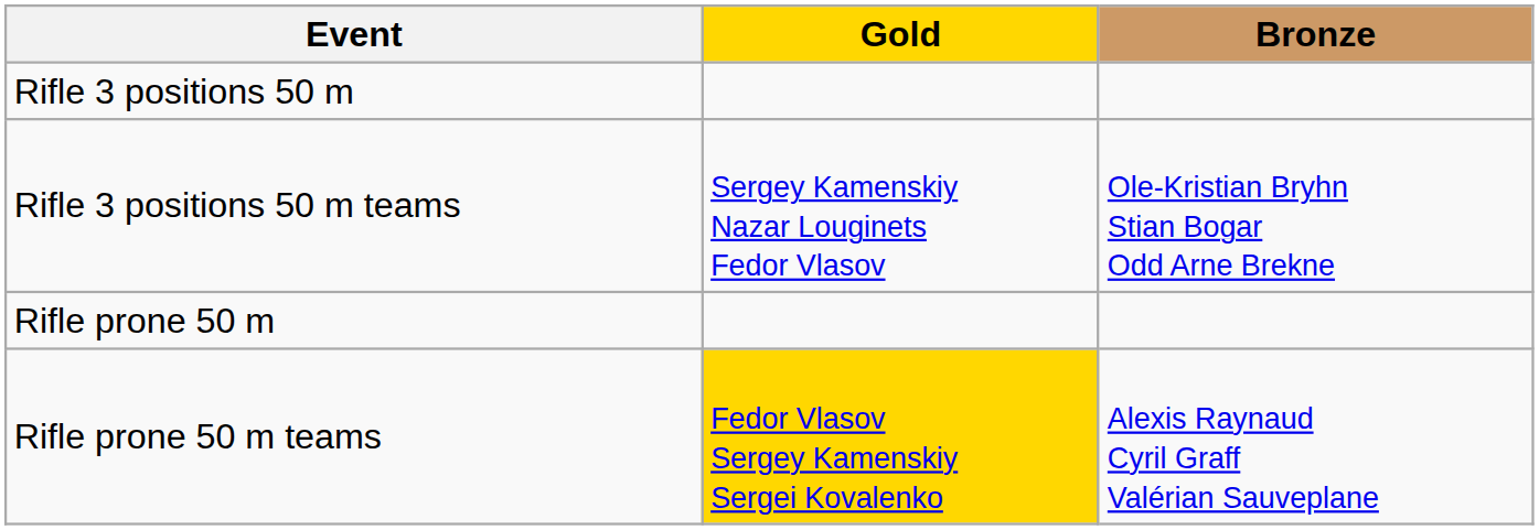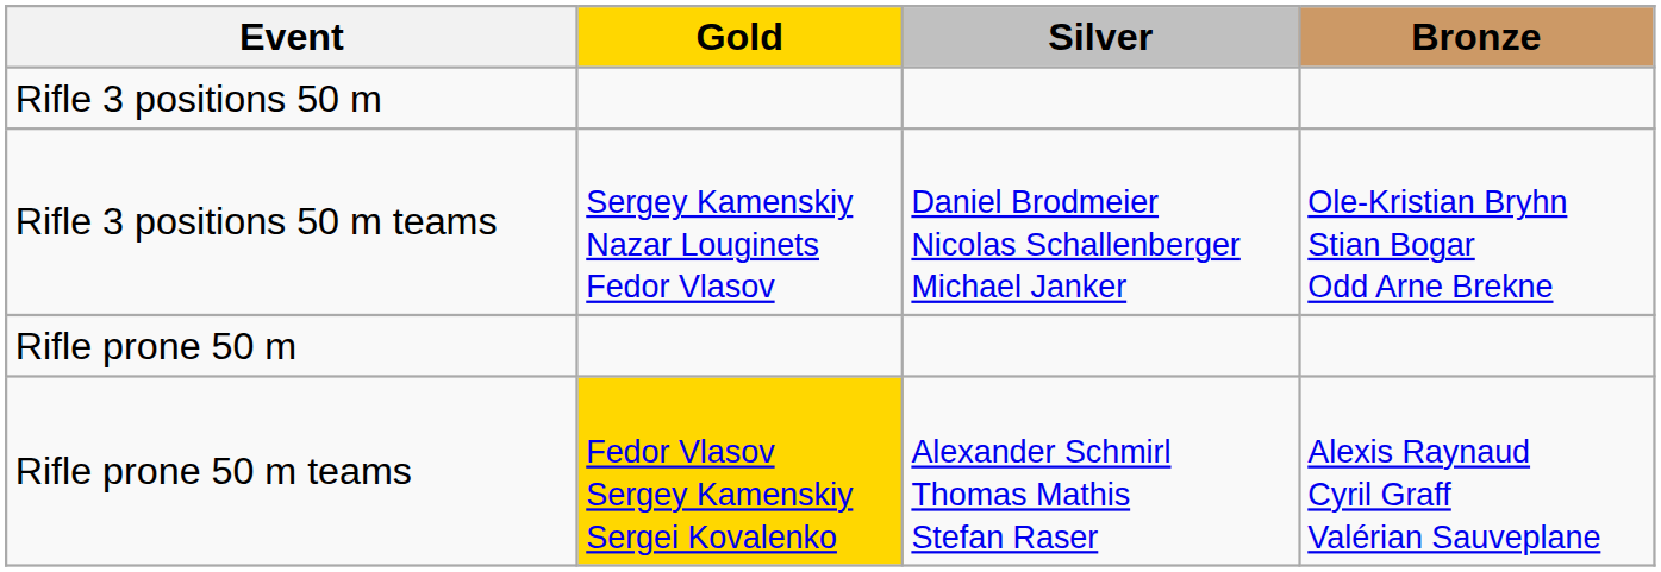+ column: Silver | Daniel Brodmeier Nicolas Schallenberger Michael Janker | Alexander Schmirl Thomas Mathis Stefan Raser
